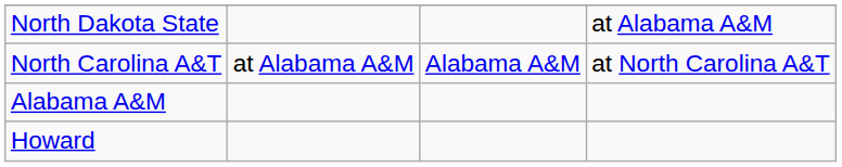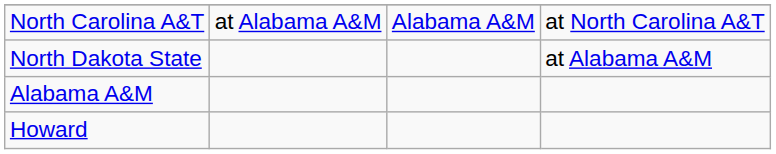rows swapped: North Carolina A&T <-> North Dakota State
